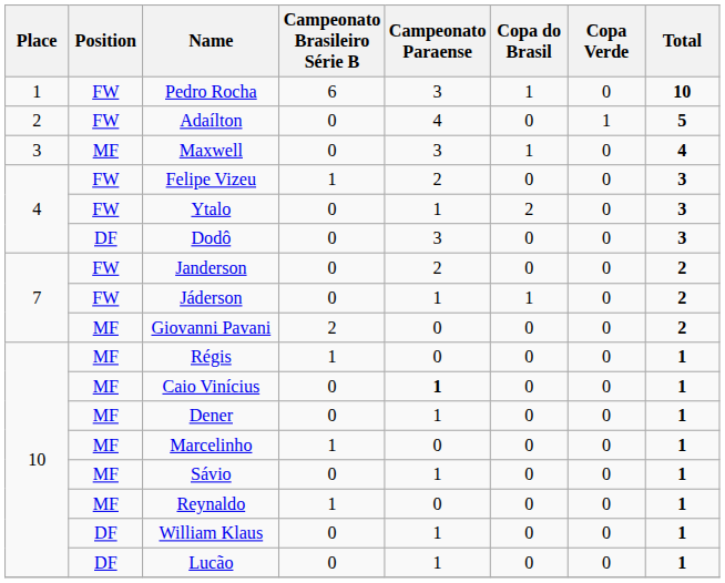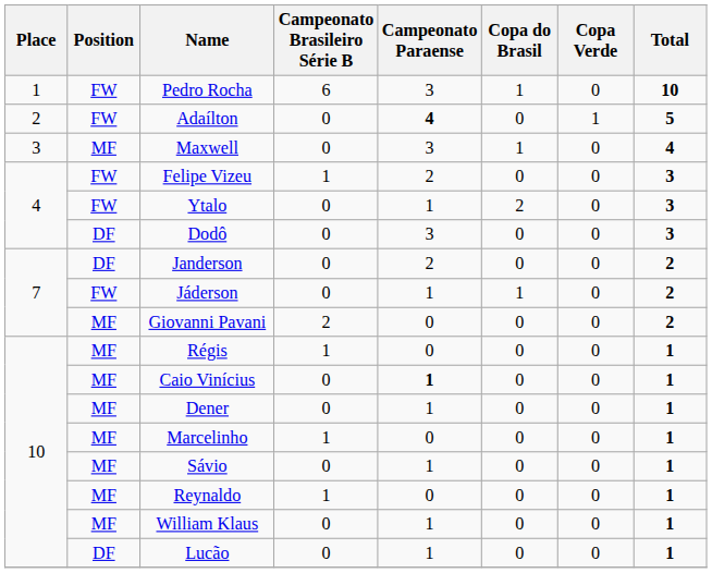Adaílton | Campeonato Paraense: normal -> bold
Janderson | Position: FW -> DF
William Klaus | Position: DF -> MF
